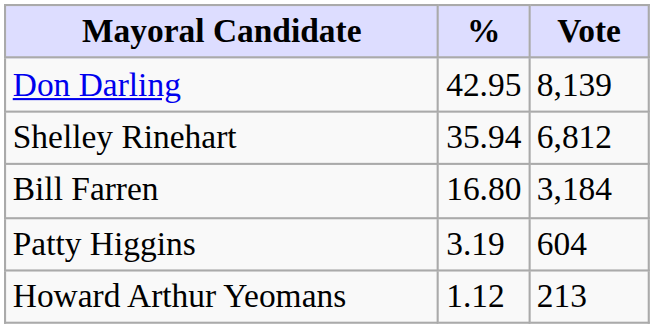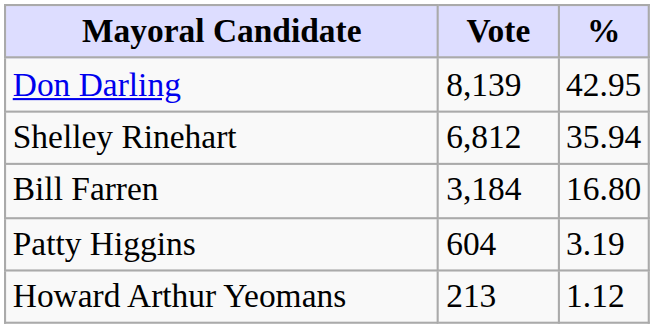columns swapped: Vote <-> %
